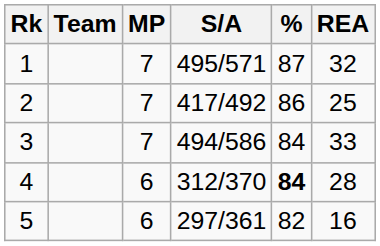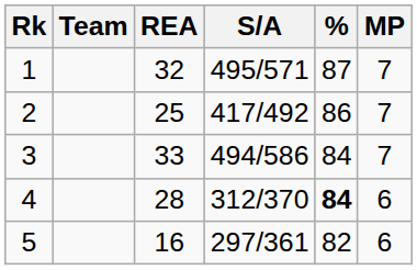columns swapped: MP <-> REA
